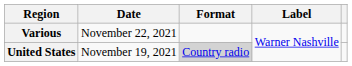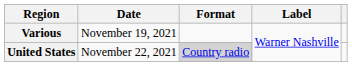Various | Date: November 22, 2021 -> November 19, 2021
United States | Date: November 19, 2021 -> November 22, 2021
